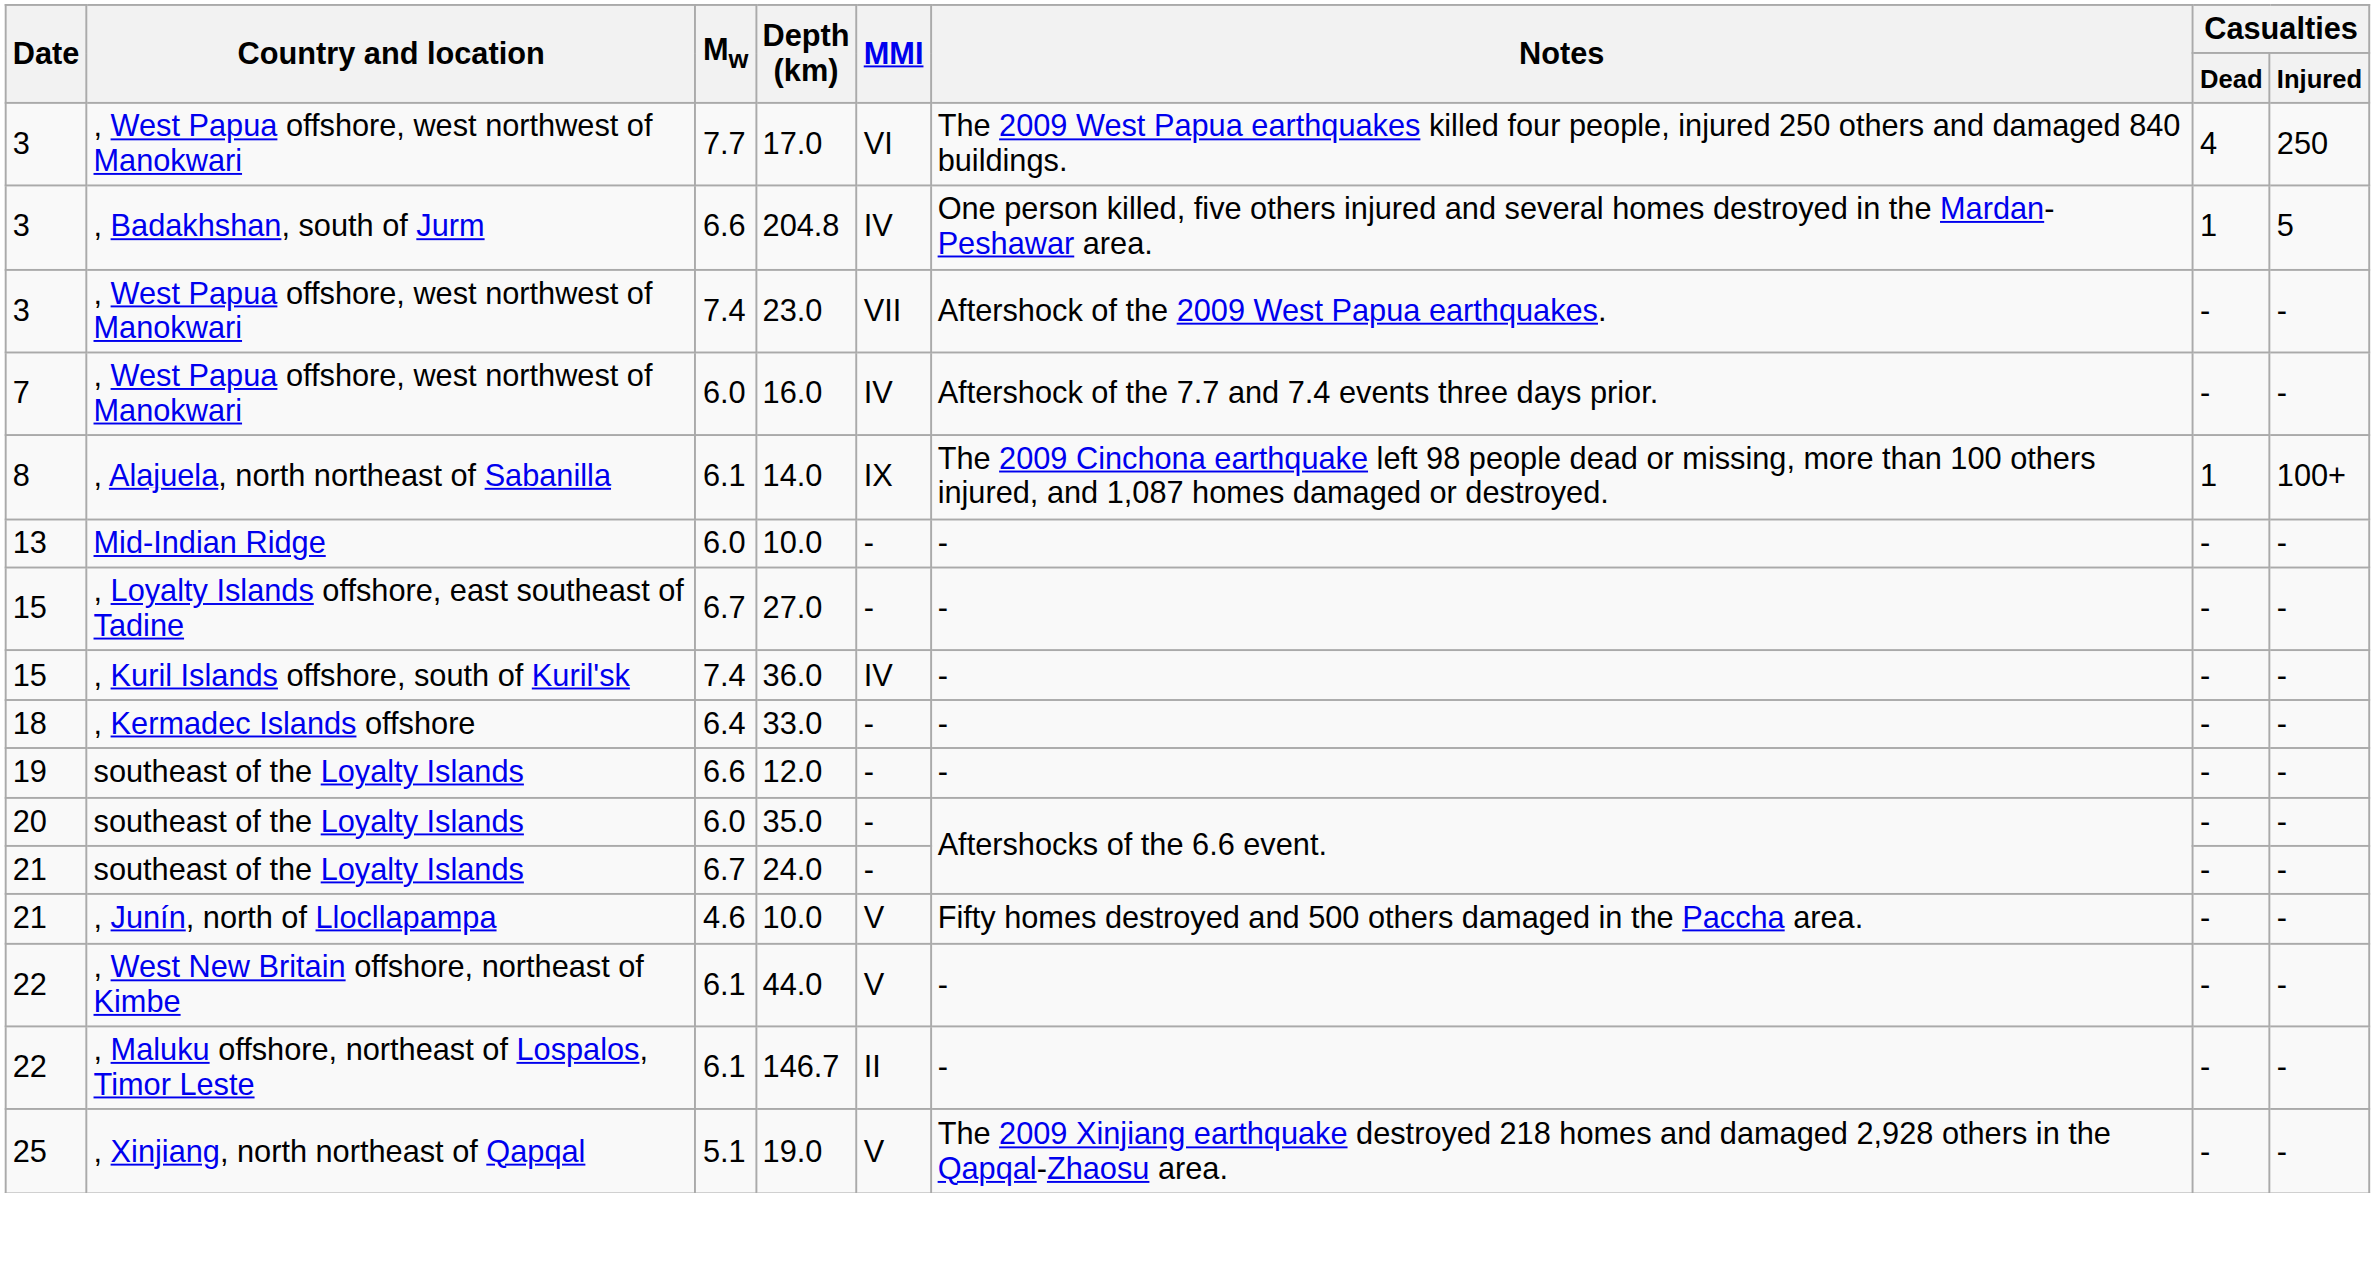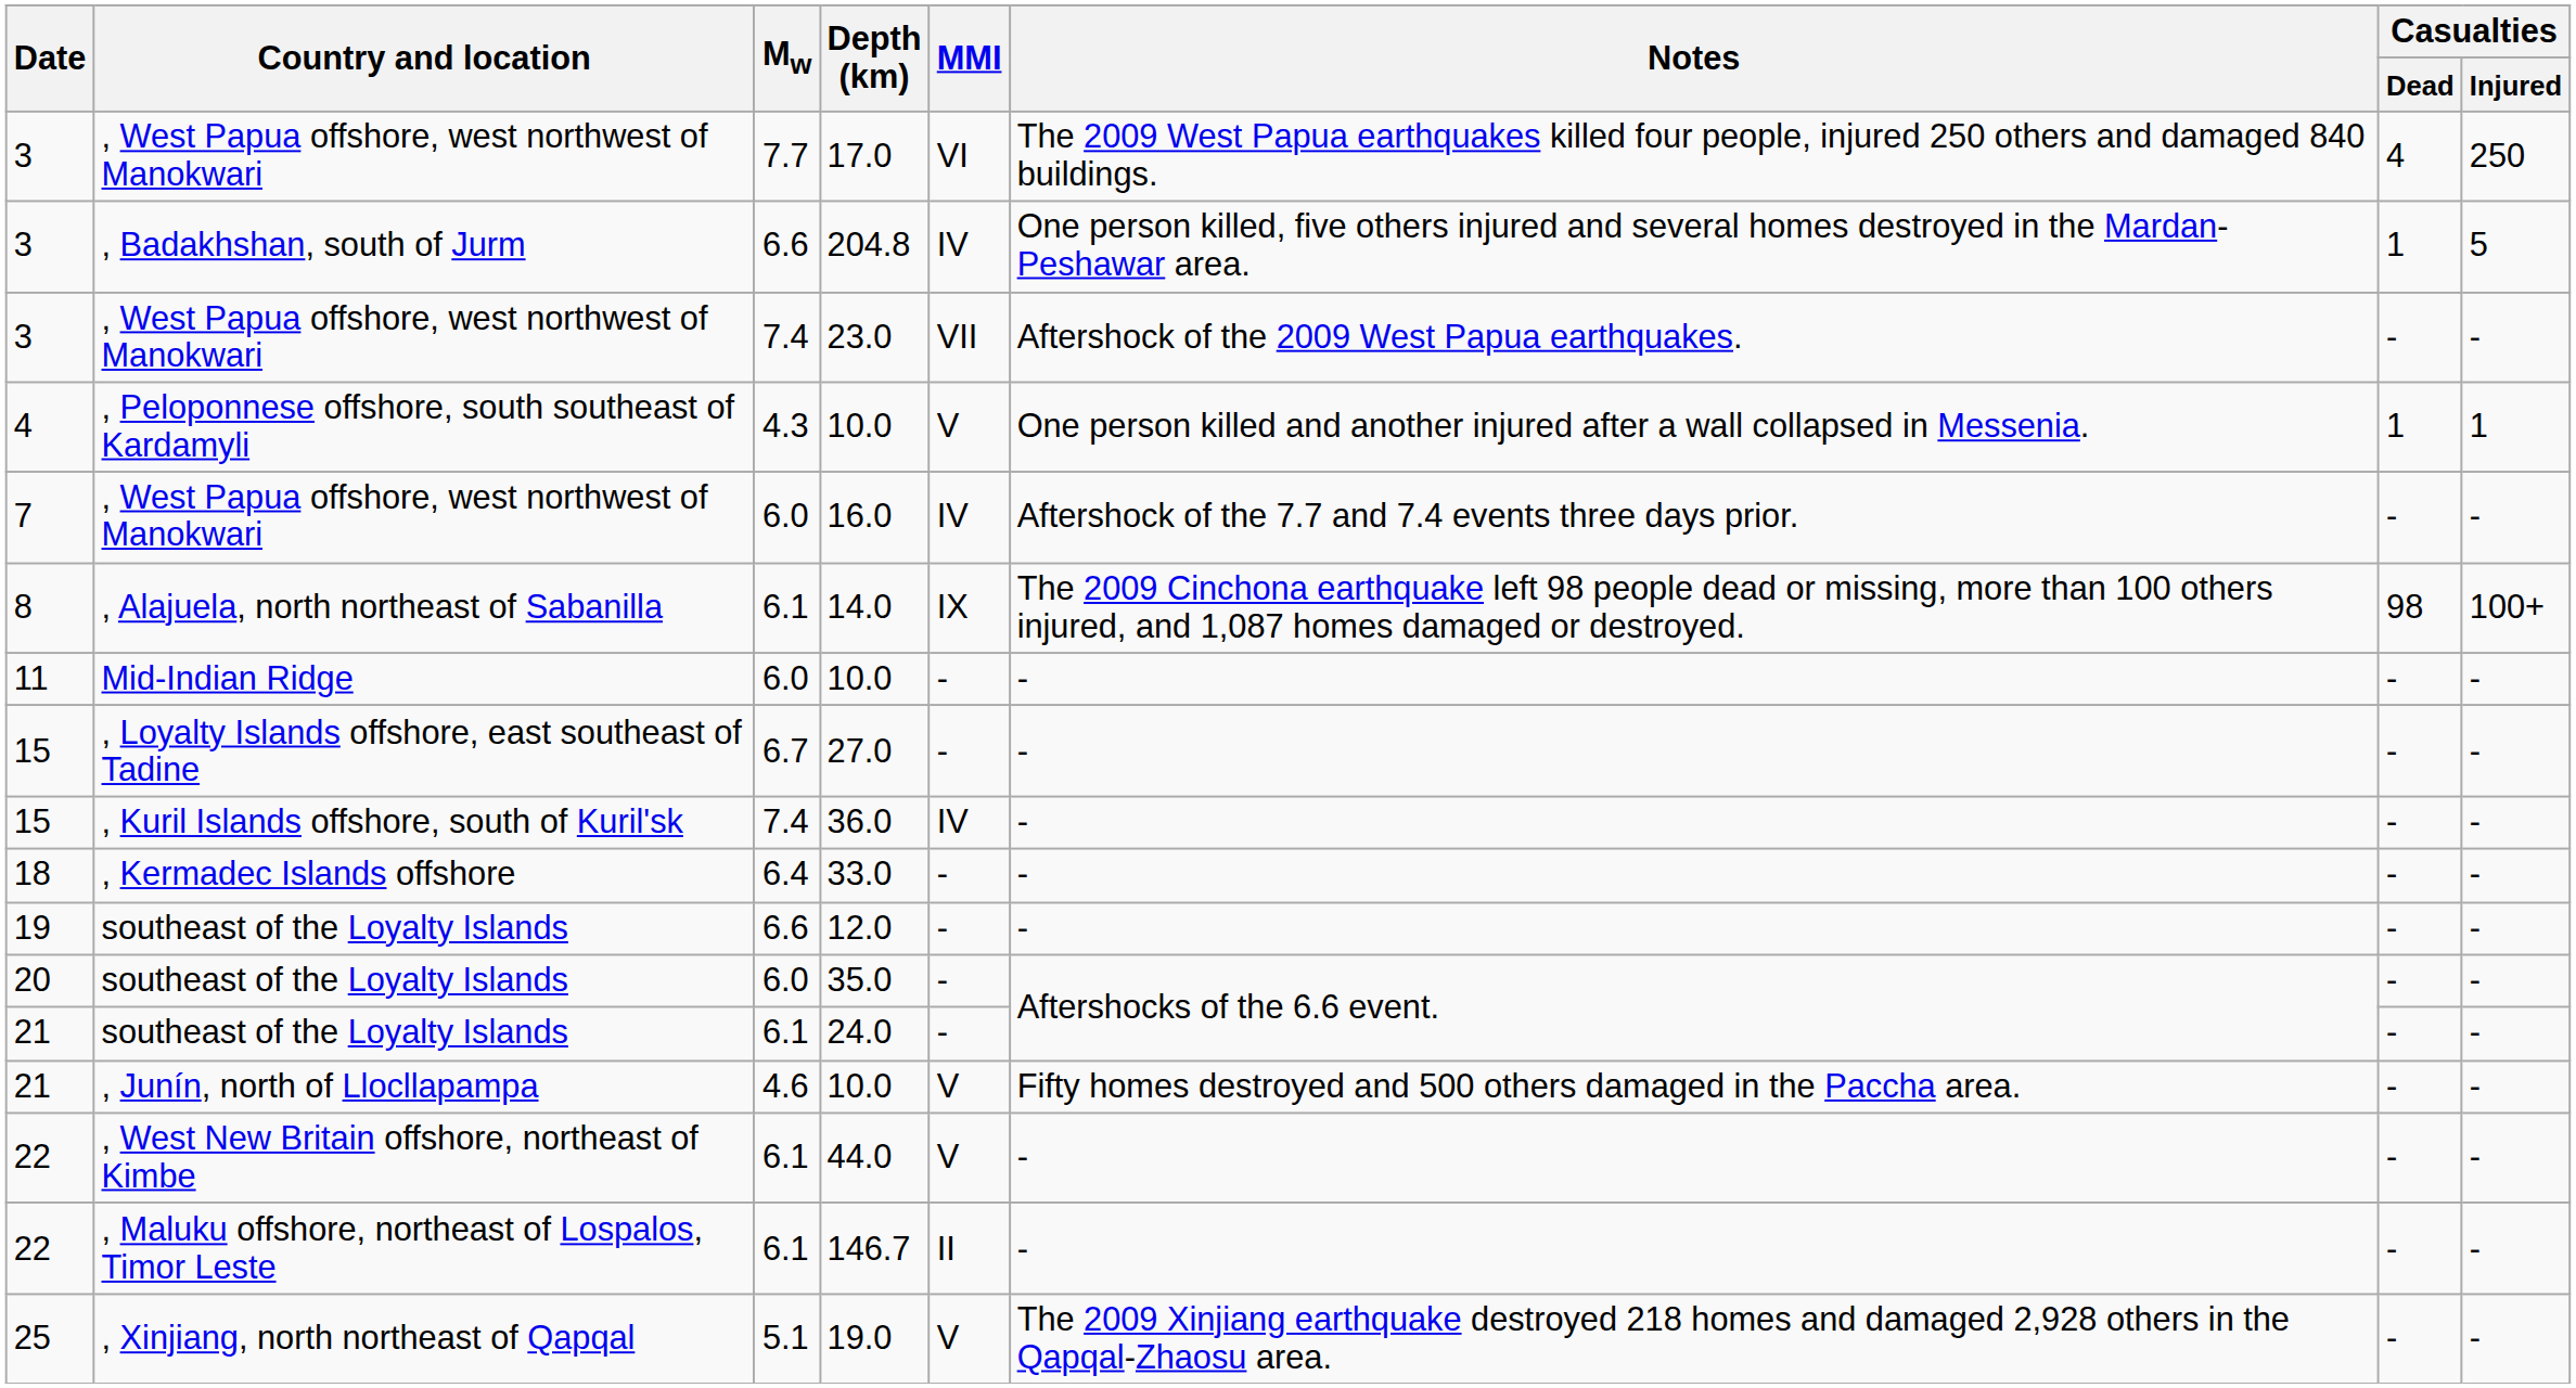+ row: 4 | , Peloponnese offshore, south southeast of Kardamyli | 4.3 | 10.0 | V | One person killed and another injured after a wall collapsed in Messenia. | 1 | 1
14.0 | Casualties / Dead: 1 -> 98
Mid-Indian Ridge / 10.0 | Date: 13 -> 11
24.0 | Mw: 6.7 -> 6.1
